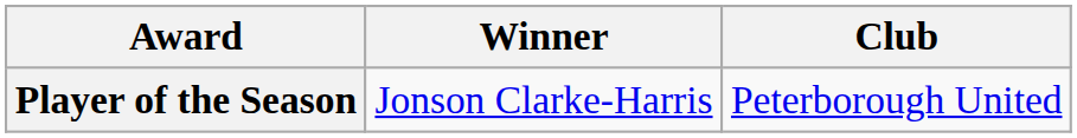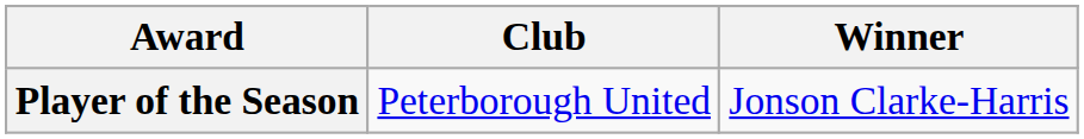columns swapped: Winner <-> Club
